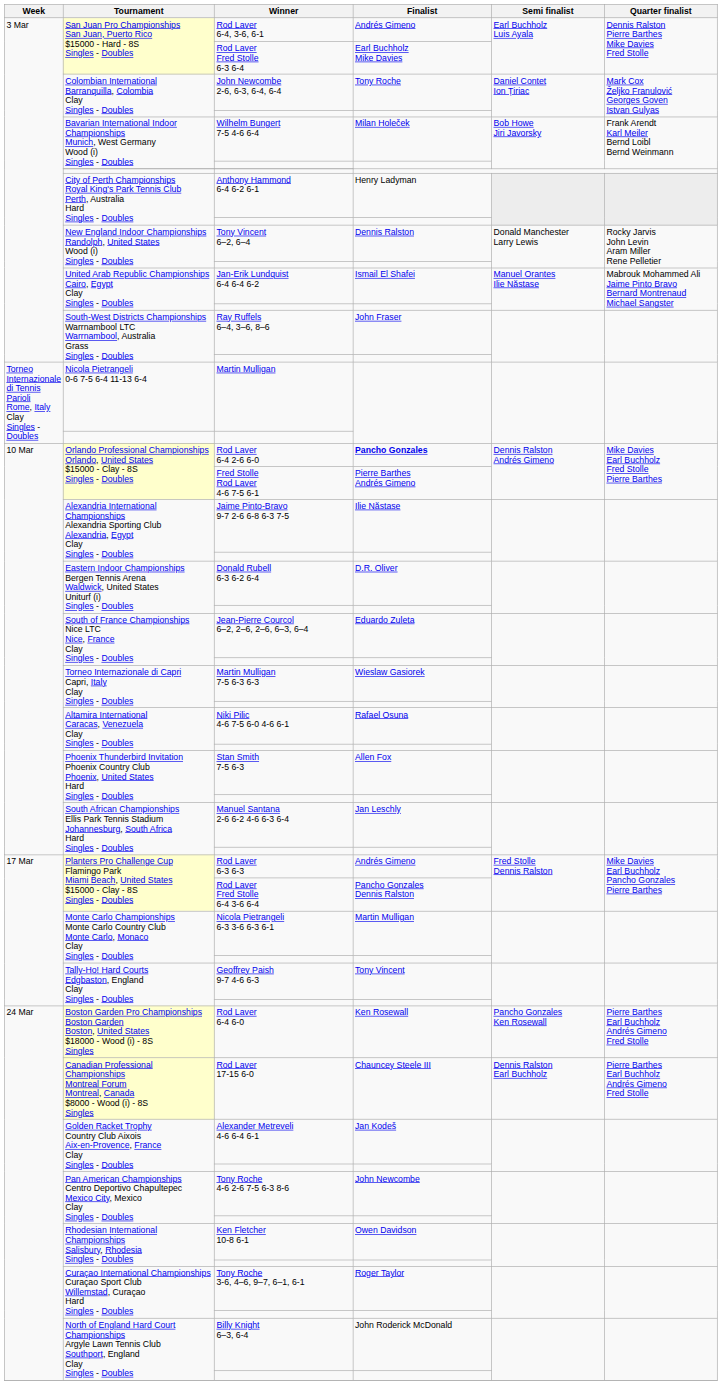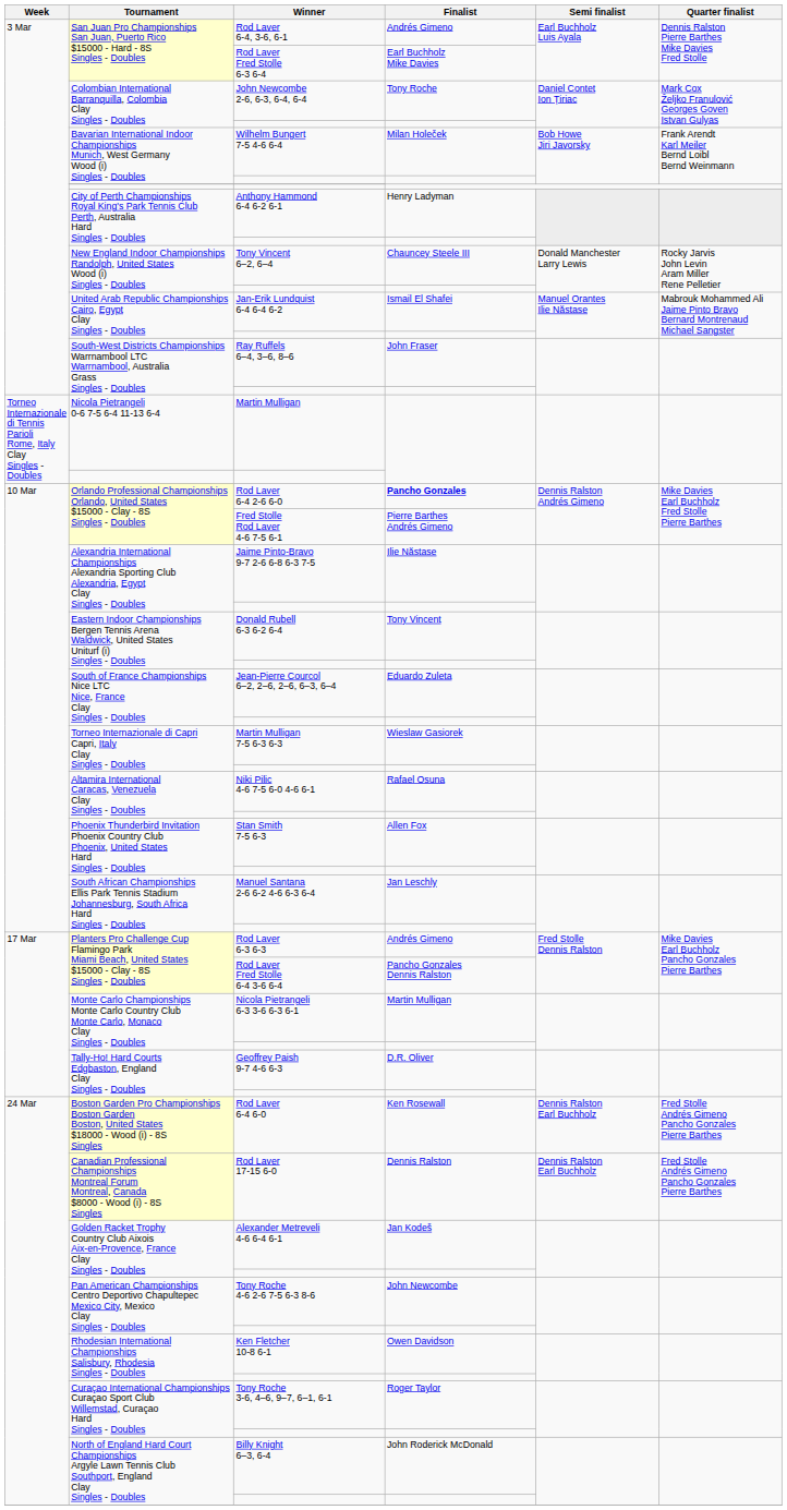Tony Vincent 6–2, 6–4 | Finalist: Dennis Ralston -> Chauncey Steele III
Donald Rubell 6-3 6-2 6-4 | Finalist: D.R. Oliver -> Tony Vincent
Geoffrey Paish 9-7 4-6 6-3 | Finalist: Tony Vincent -> D.R. Oliver
Rod Laver 6-4 6-0 | Semi finalist: Pancho Gonzales Ken Rosewall -> Dennis Ralston Earl Buchholz
Rod Laver 6-4 6-0 | Quarter finalist: Pierre Barthes Earl Buchholz Andrés Gimeno Fred Stolle -> Fred Stolle Andrés Gimeno Pancho Gonzales Pierre Barthes
Rod Laver 17-15 6-0 | Finalist: Chauncey Steele III -> Dennis Ralston
Rod Laver 17-15 6-0 | Quarter finalist: Pierre Barthes Earl Buchholz Andrés Gimeno Fred Stolle -> Fred Stolle Andrés Gimeno Pancho Gonzales Pierre Barthes
